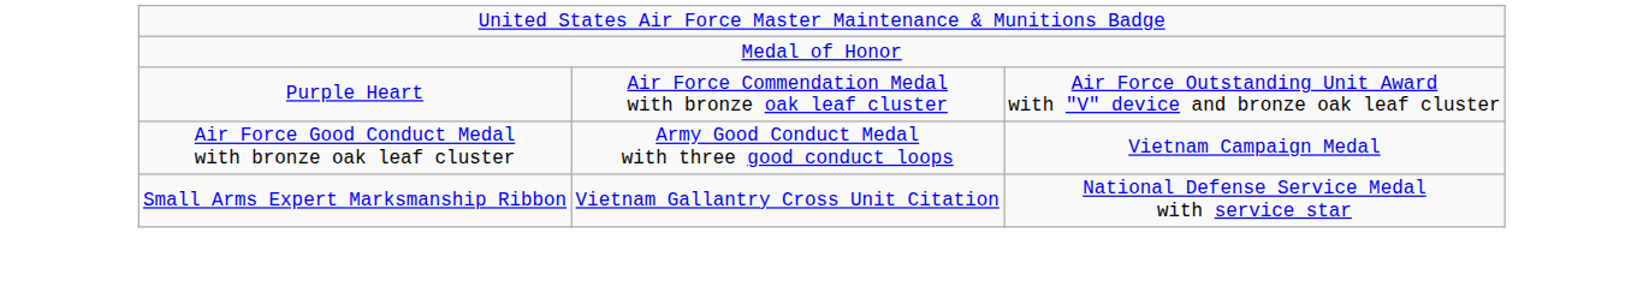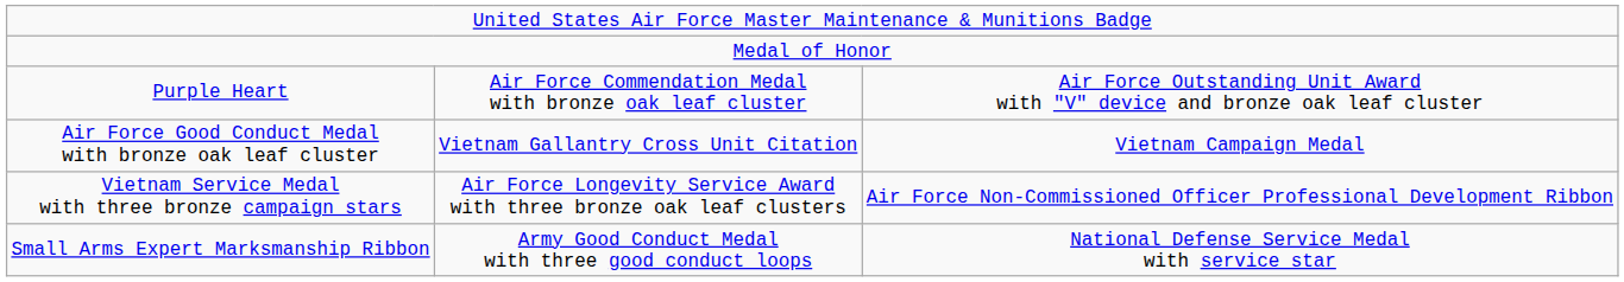Air Force Good Conduct Medal with bronze oak leaf cluster | column 2: Army Good Conduct Medal with three good conduct loops -> Vietnam Gallantry Cross Unit Citation
+ row: Vietnam Service Medal with three bronze campaign stars | Air Force Longevity Service Award with three bronze oak leaf clusters | Air Force Non-Commissioned Officer Professional Development Ribbon
Small Arms Expert Marksmanship Ribbon | column 2: Vietnam Gallantry Cross Unit Citation -> Army Good Conduct Medal with three good conduct loops
